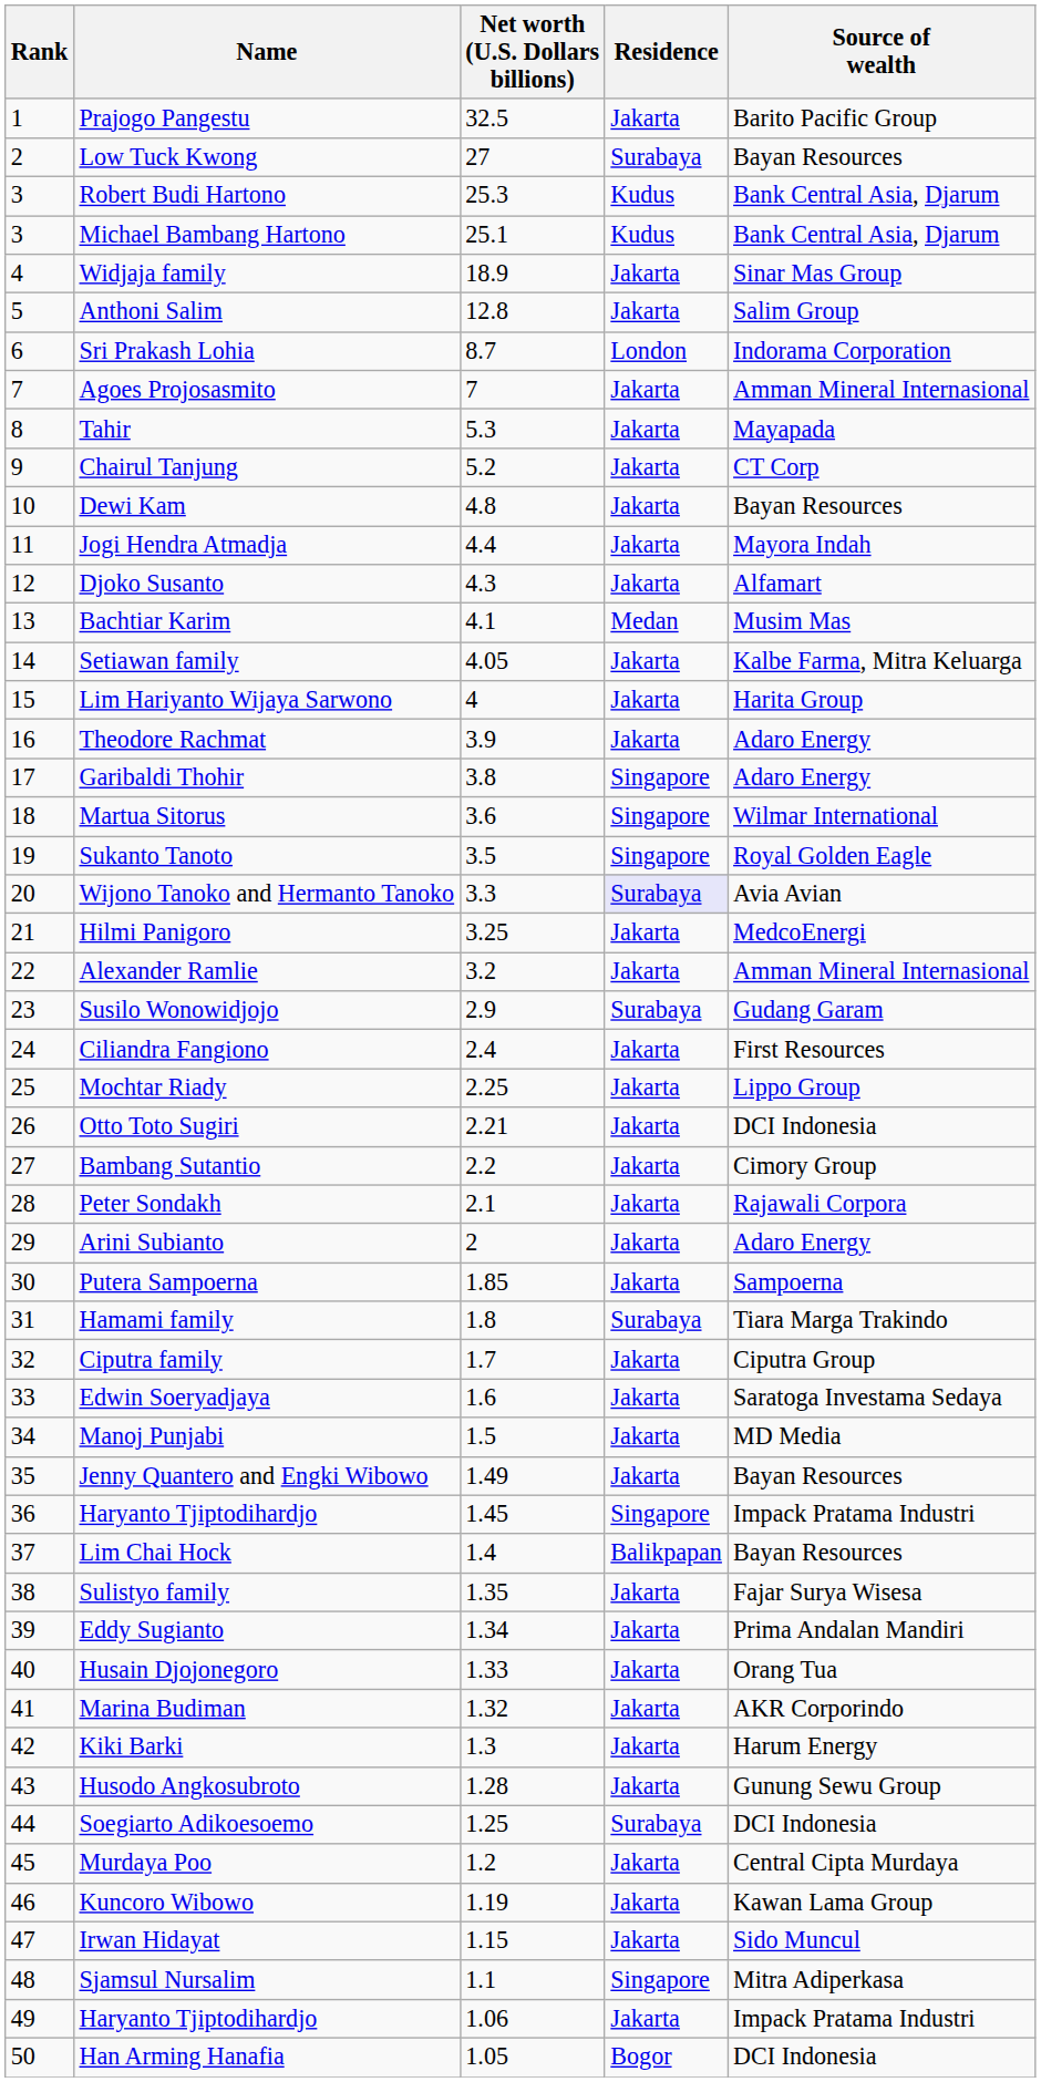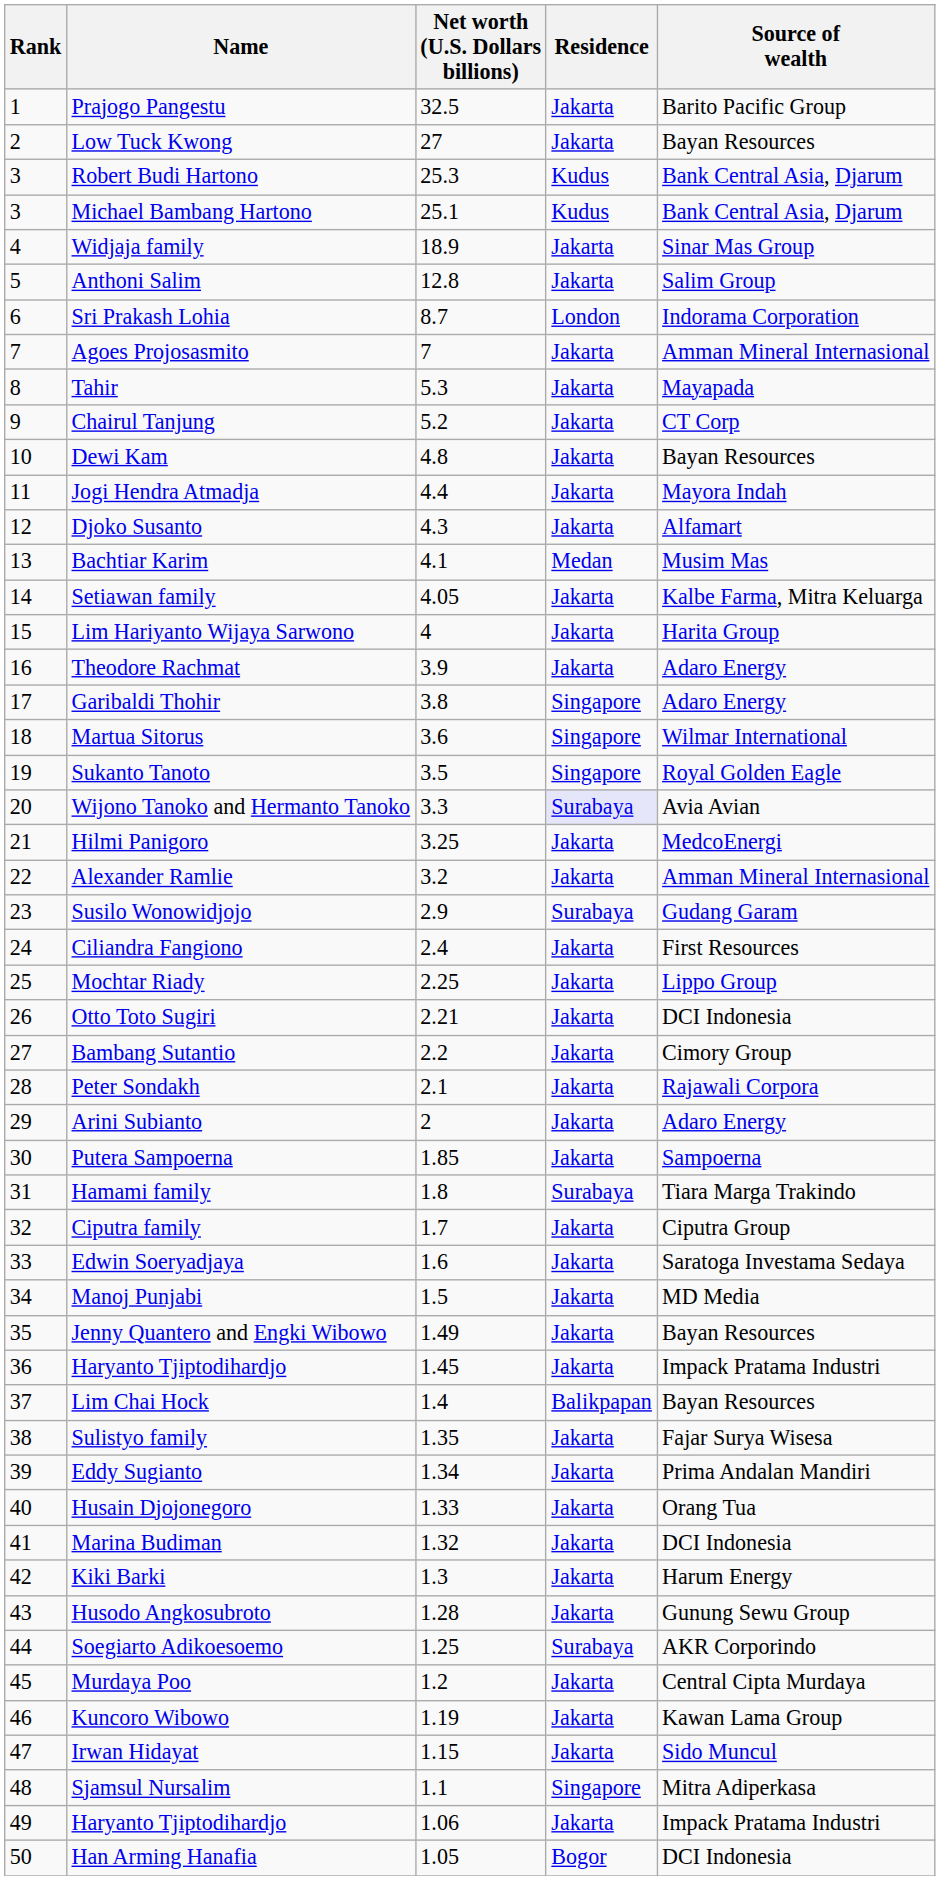Low Tuck Kwong | Residence: Surabaya -> Jakarta
Haryanto Tjiptodihardjo / 1.45 | Residence: Singapore -> Jakarta
Marina Budiman | Source of wealth: AKR Corporindo -> DCI Indonesia
Soegiarto Adikoesoemo | Source of wealth: DCI Indonesia -> AKR Corporindo
